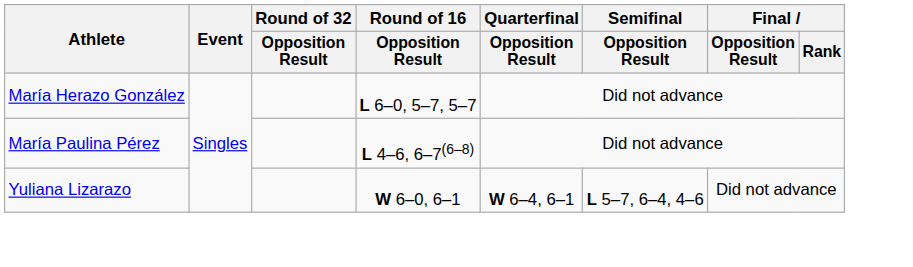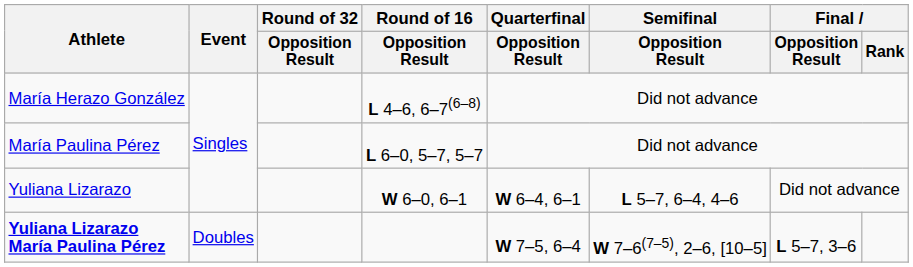María Herazo González | Round of 16 / Opposition Result: L 6–0, 5–7, 5–7 -> L 4–6, 6–7(6–8)
María Paulina Pérez | Round of 16 / Opposition Result: L 4–6, 6–7(6–8) -> L 6–0, 5–7, 5–7
+ row: Yuliana Lizarazo María Paulina Pérez | Doubles | W 7–5, 6–4 | W 7–6(7–5), 2–6, [10–5] | L 5–7, 3–6
